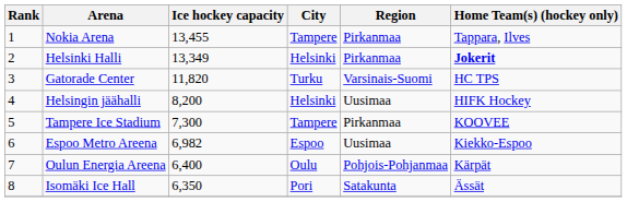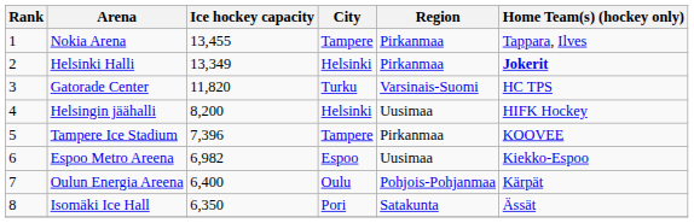Tampere Ice Stadium | Ice hockey capacity: 7,300 -> 7,396
